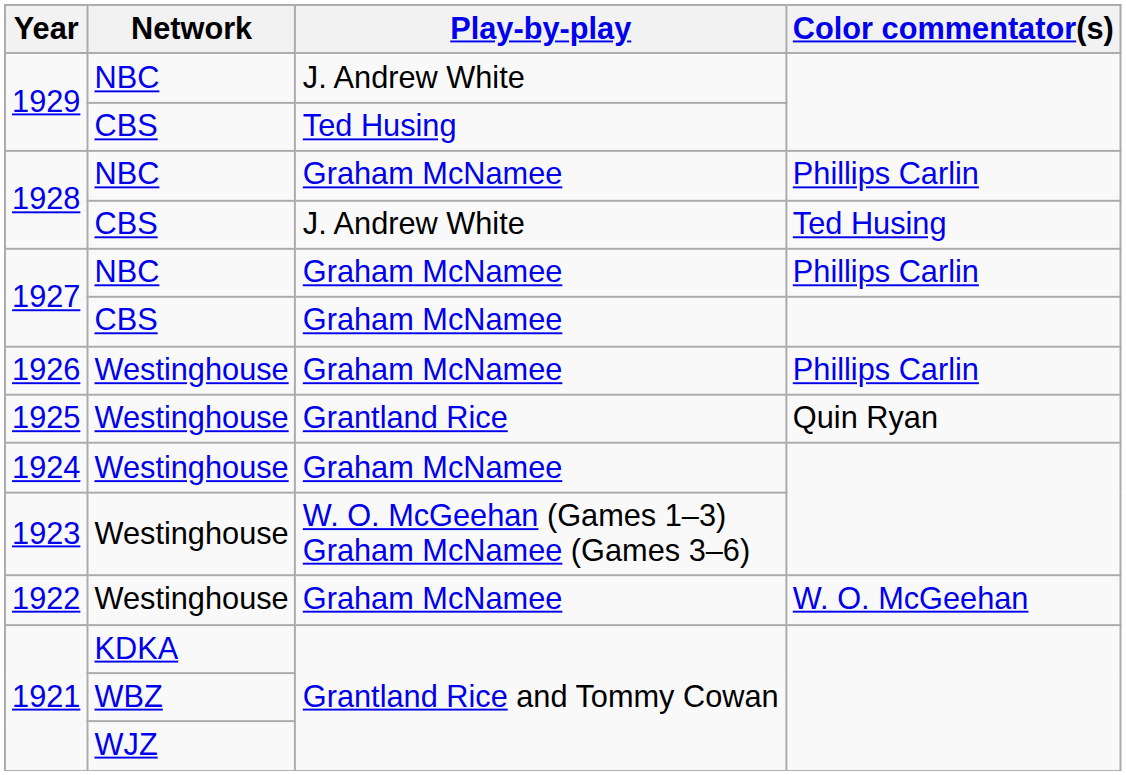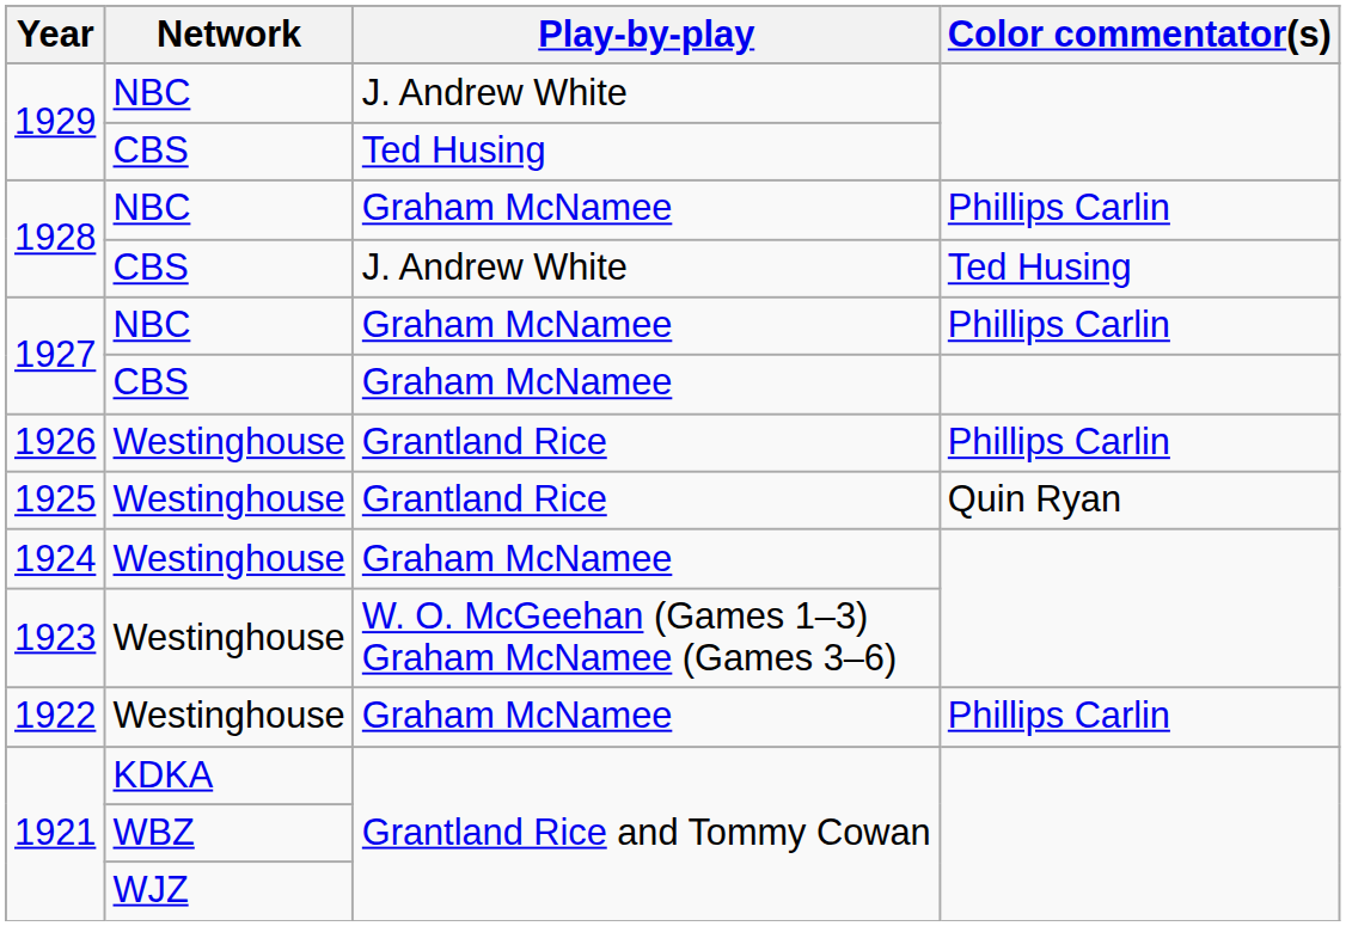1926 | Play-by-play: Graham McNamee -> Grantland Rice
1922 | Color commentator(s): W. O. McGeehan -> Phillips Carlin
